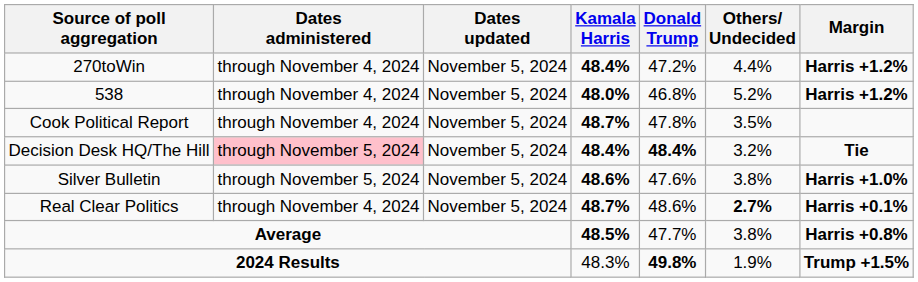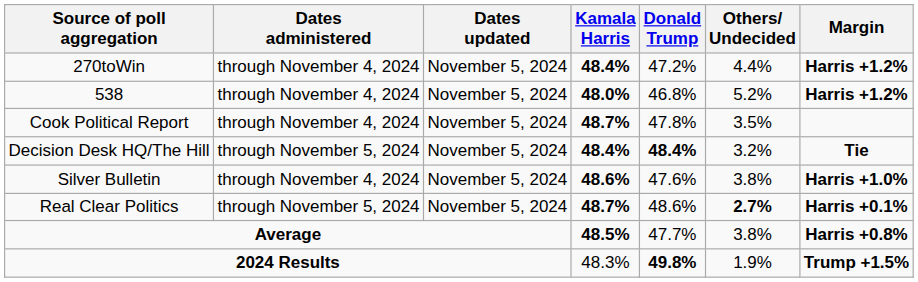Decision Desk HQ/The Hill | Dates administered: pink background -> no background
Silver Bulletin | Dates administered: through November 5, 2024 -> through November 4, 2024
Real Clear Politics | Dates administered: through November 4, 2024 -> through November 5, 2024
